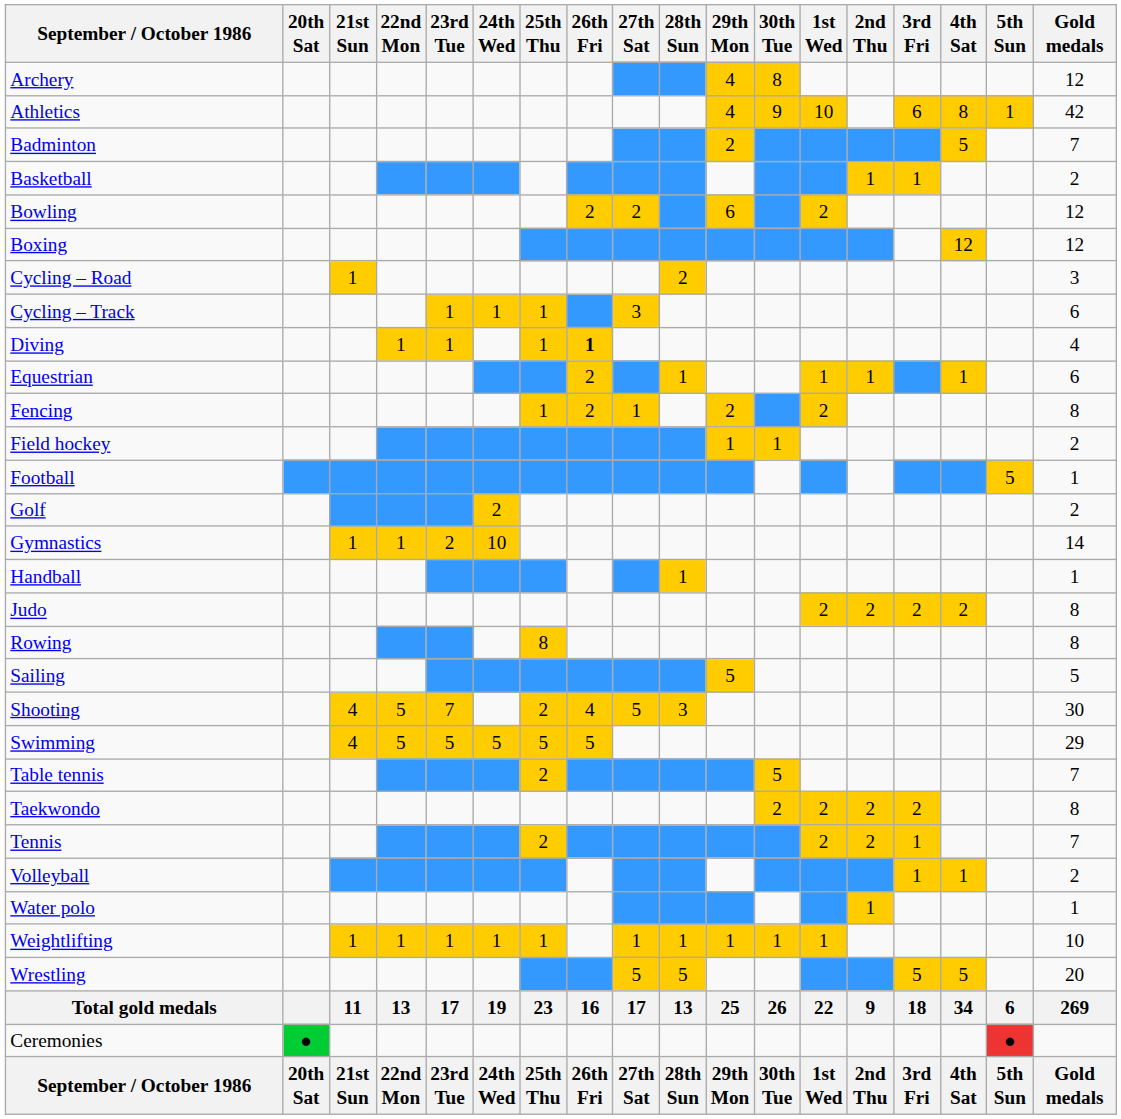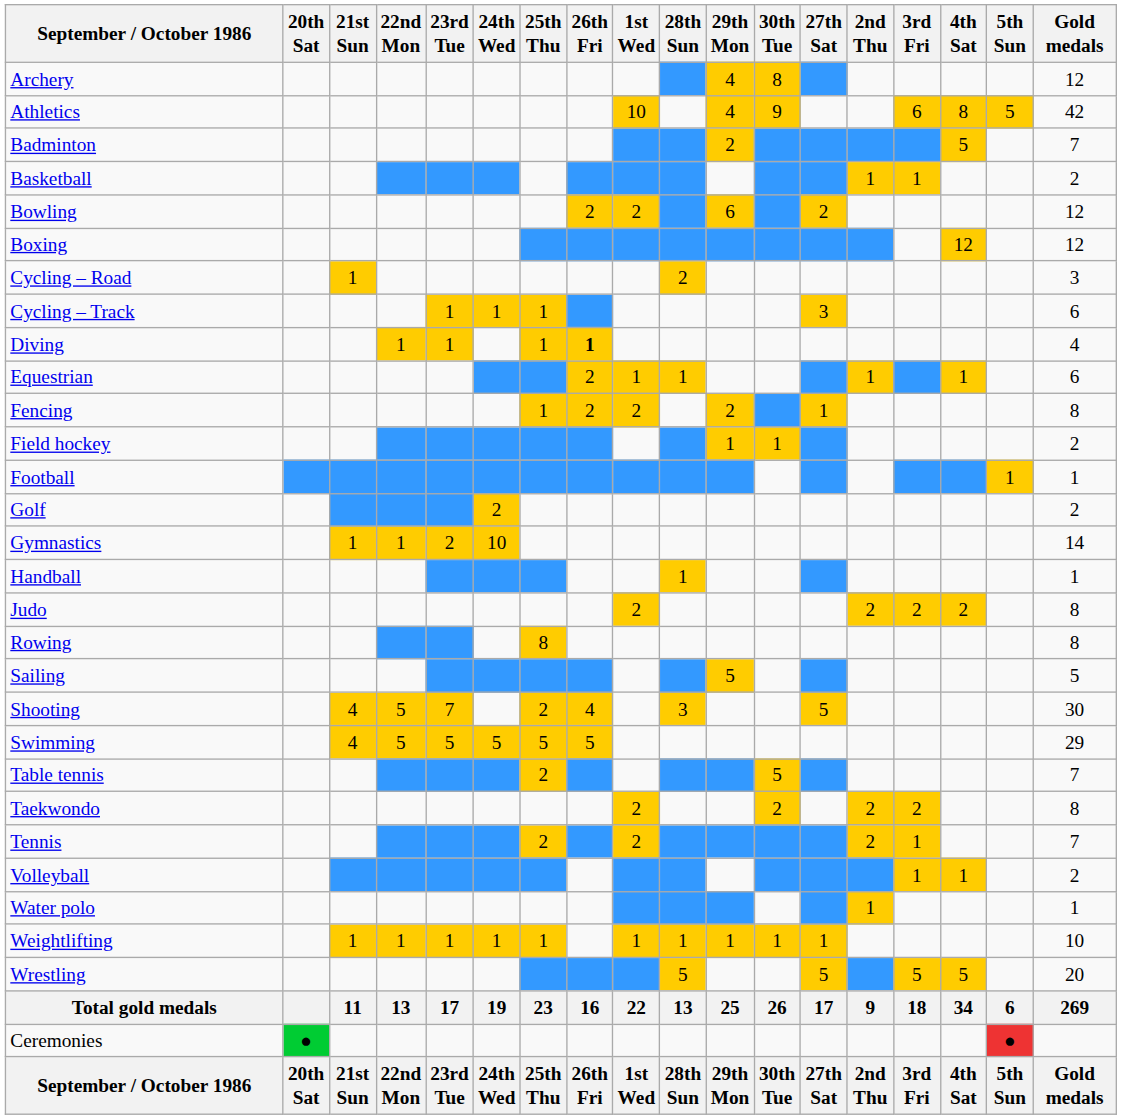columns swapped: 27th Sat <-> 1st Wed
Athletics | 5th Sun: 1 -> 5
Football | 5th Sun: 5 -> 1
